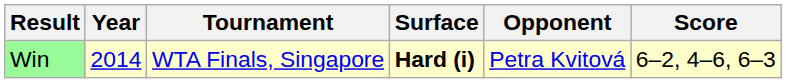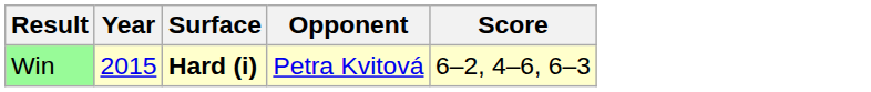- column: Tournament | WTA Finals, Singapore
Win | Year: 2014 -> 2015
